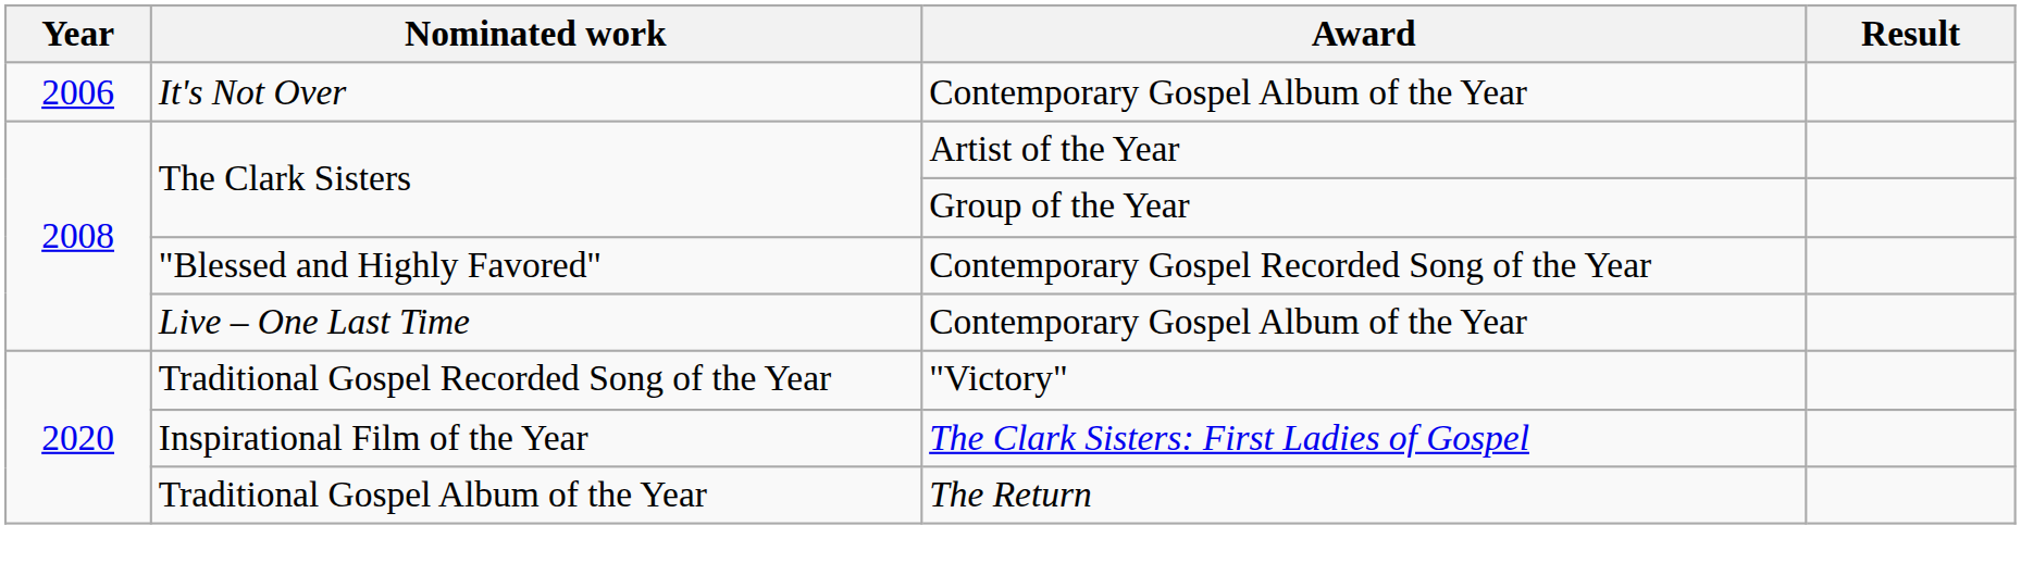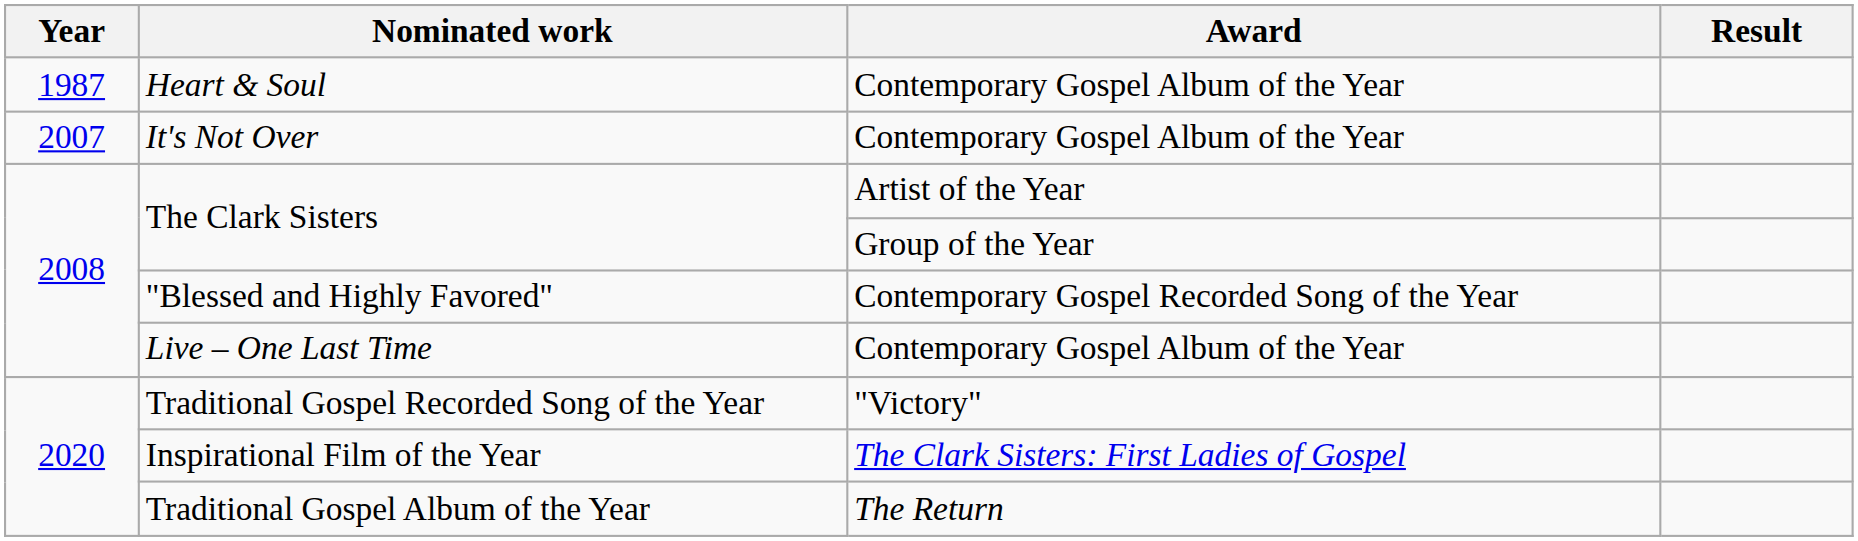+ row: 1987 | Heart & Soul | Contemporary Gospel Album of the Year
It's Not Over | Year: 2006 -> 2007
